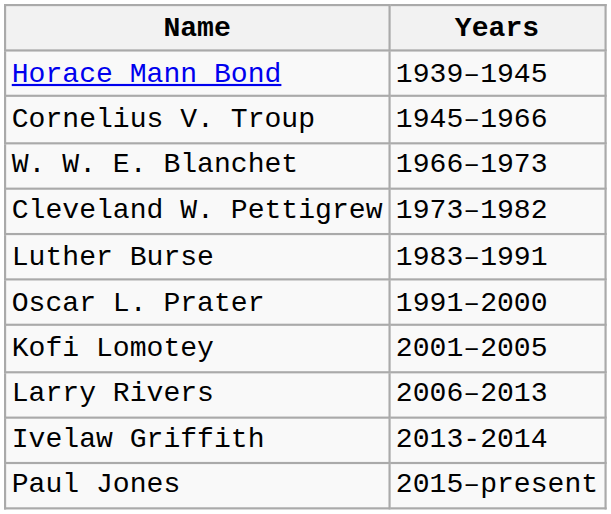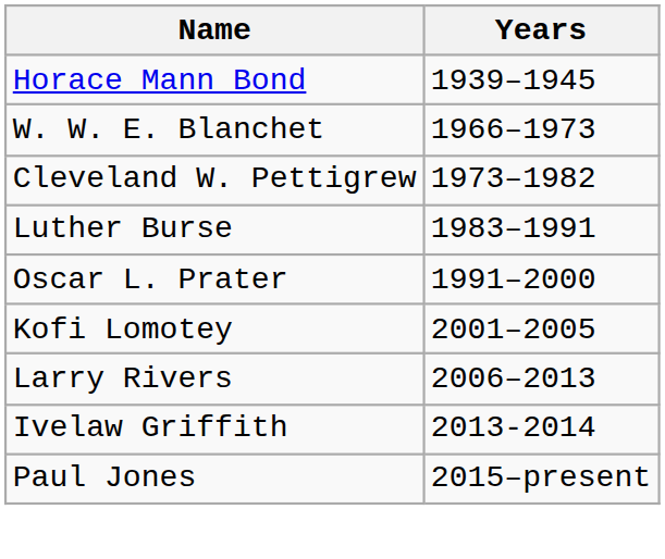- row: Cornelius V. Troup | 1945–1966
